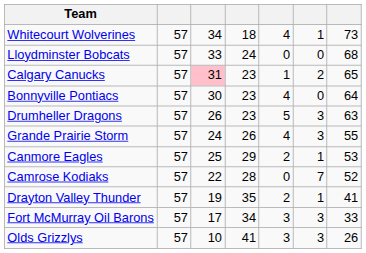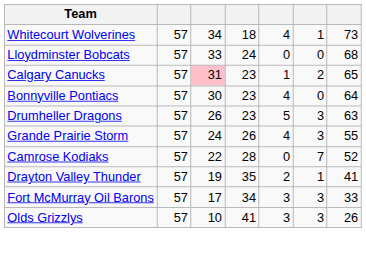- row: Canmore Eagles | 57 | 25 | 29 | 2 | 1 | 53
